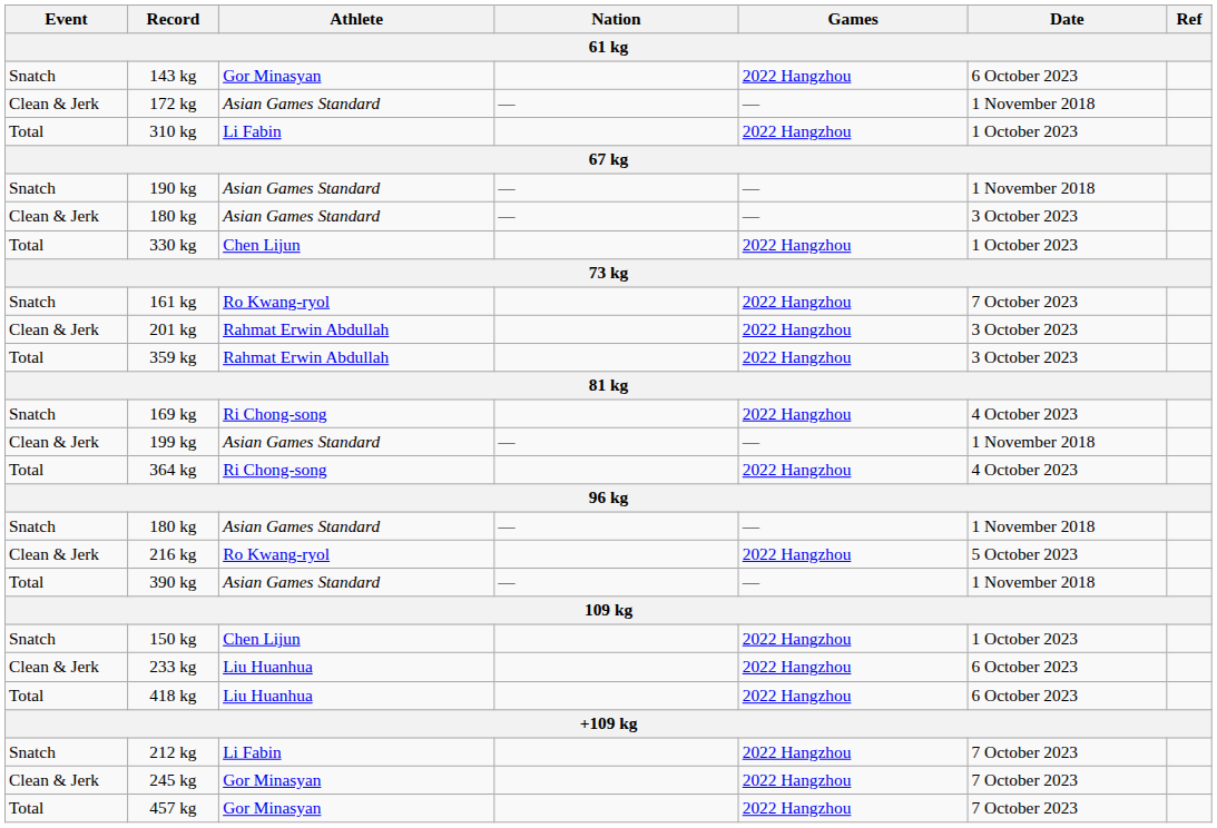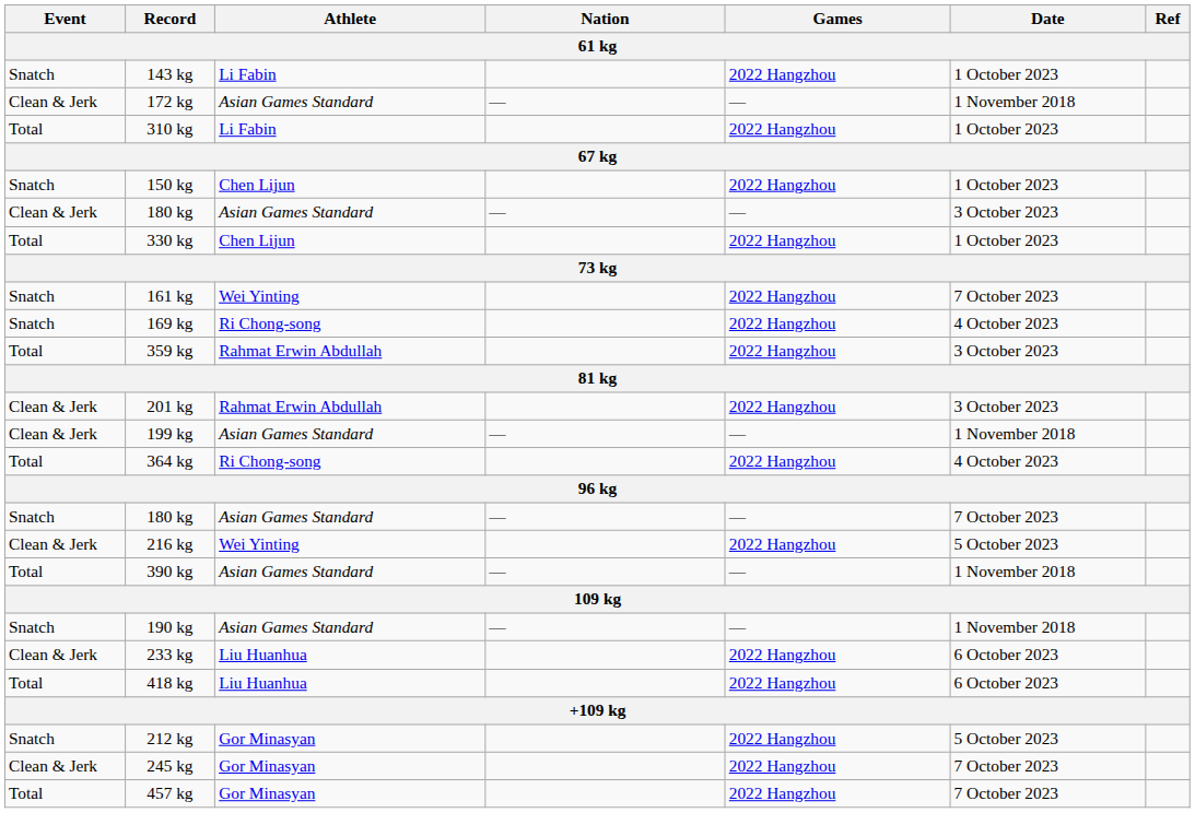143 kg | Athlete: Gor Minasyan -> Li Fabin
143 kg | Date: 6 October 2023 -> 1 October 2023
rows swapped: 150 kg <-> 190 kg
161 kg | Athlete: Ro Kwang-ryol -> Wei Yinting
rows swapped: 201 kg <-> 169 kg
Snatch / 180 kg | Date: 1 November 2018 -> 7 October 2023
216 kg | Athlete: Ro Kwang-ryol -> Wei Yinting
212 kg | Athlete: Li Fabin -> Gor Minasyan
212 kg | Date: 7 October 2023 -> 5 October 2023
